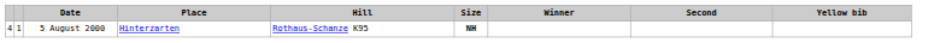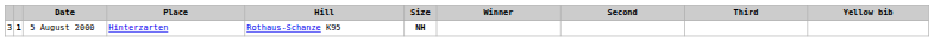+ column: Third
5 August 2000 | column 1: 4 -> 3
5 August 2000 | column 2: normal -> bold
